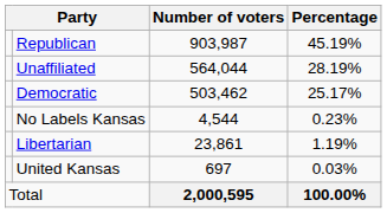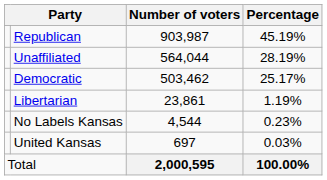rows swapped: Libertarian <-> No Labels Kansas
